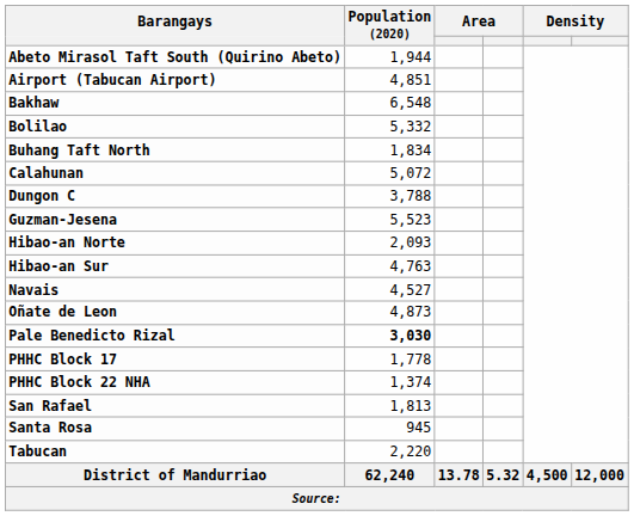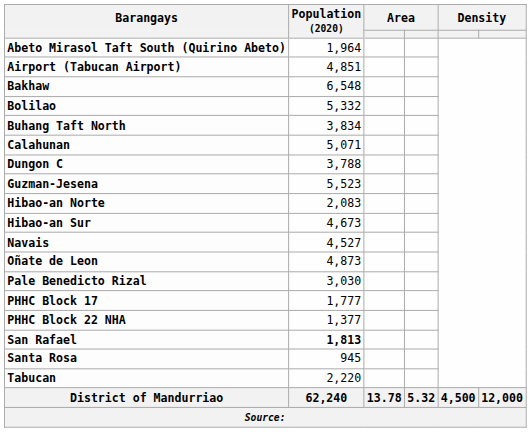Abeto Mirasol Taft South (Quirino Abeto) | Population (2020): 1,944 -> 1,964
Buhang Taft North | Population (2020): 1,834 -> 3,834
Calahunan | Population (2020): 5,072 -> 5,071
Hibao-an Norte | Population (2020): 2,093 -> 2,083
Hibao-an Sur | Population (2020): 4,763 -> 4,673
Pale Benedicto Rizal | Population (2020): bold -> normal
PHHC Block 17 | Population (2020): 1,778 -> 1,777
PHHC Block 22 NHA | Population (2020): 1,374 -> 1,377
San Rafael | Population (2020): normal -> bold
